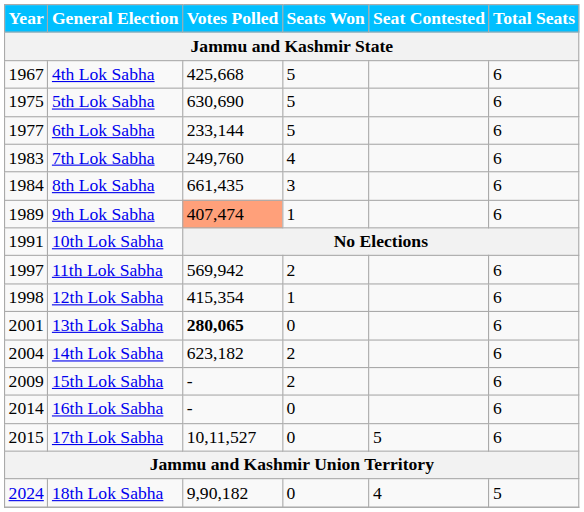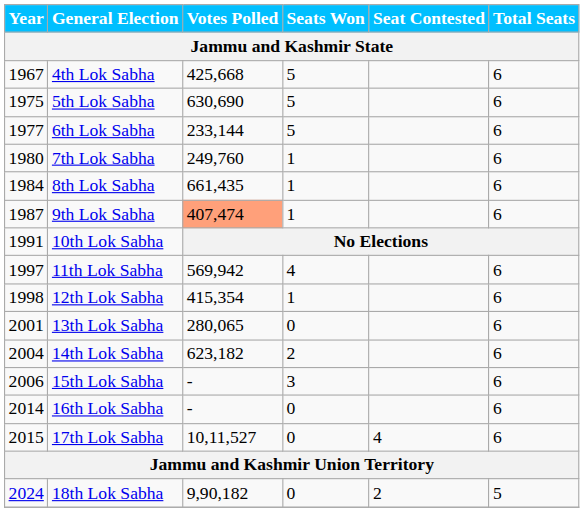7th Lok Sabha | Year: 1983 -> 1980
7th Lok Sabha | Seats Won: 4 -> 1
8th Lok Sabha | Seats Won: 3 -> 1
9th Lok Sabha | Year: 1989 -> 1987
11th Lok Sabha | Seats Won: 2 -> 4
13th Lok Sabha | Votes Polled: bold -> normal
15th Lok Sabha | Year: 2009 -> 2006
15th Lok Sabha | Seats Won: 2 -> 3
17th Lok Sabha | Seat Contested: 5 -> 4
18th Lok Sabha | Seat Contested: 4 -> 2
